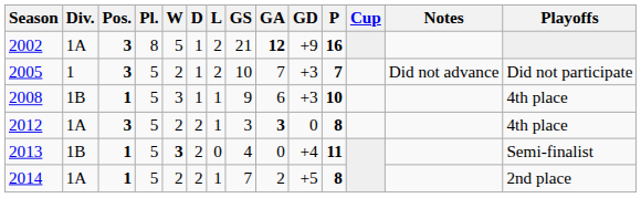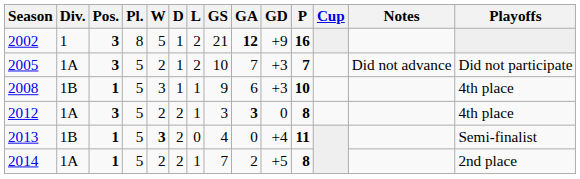2002 | Div.: 1A -> 1
2005 | Div.: 1 -> 1A
